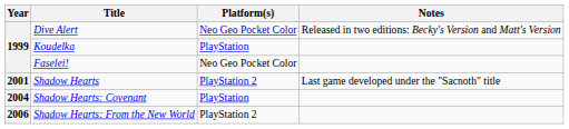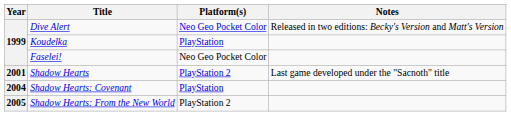Shadow Hearts: From the New World | Year: 2006 -> 2005
